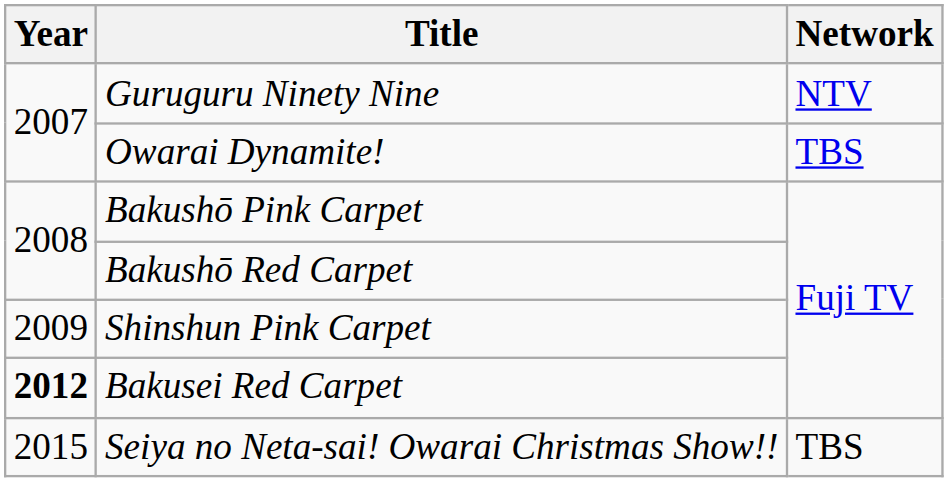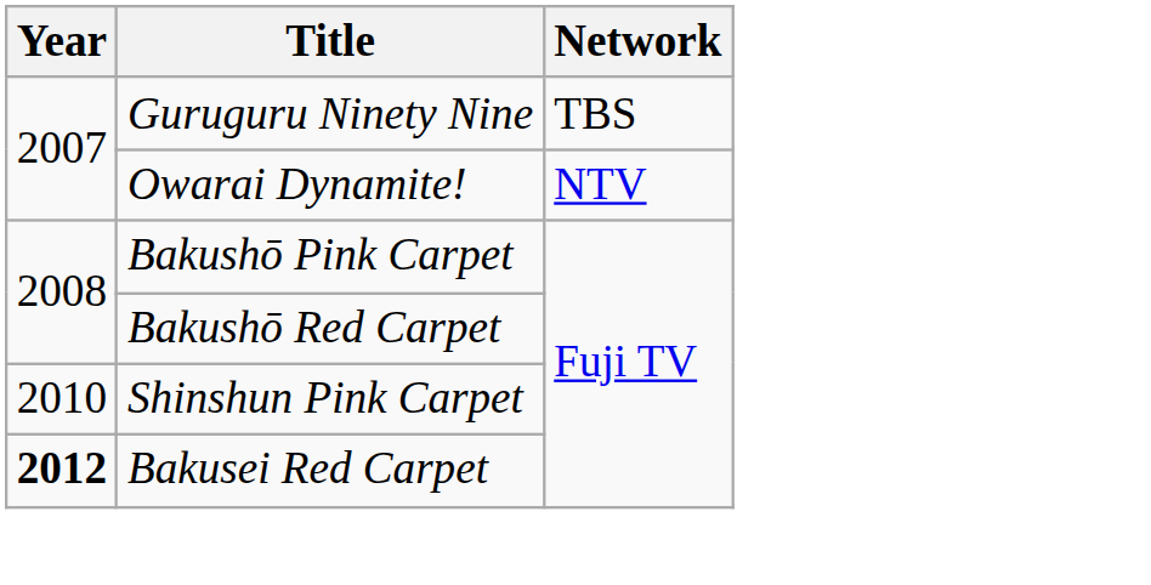Guruguru Ninety Nine | Network: NTV -> TBS
Owarai Dynamite! | Network: TBS -> NTV
Shinshun Pink Carpet | Year: 2009 -> 2010
- row: 2015 | Seiya no Neta-sai! Owarai Christmas Show!! | TBS
